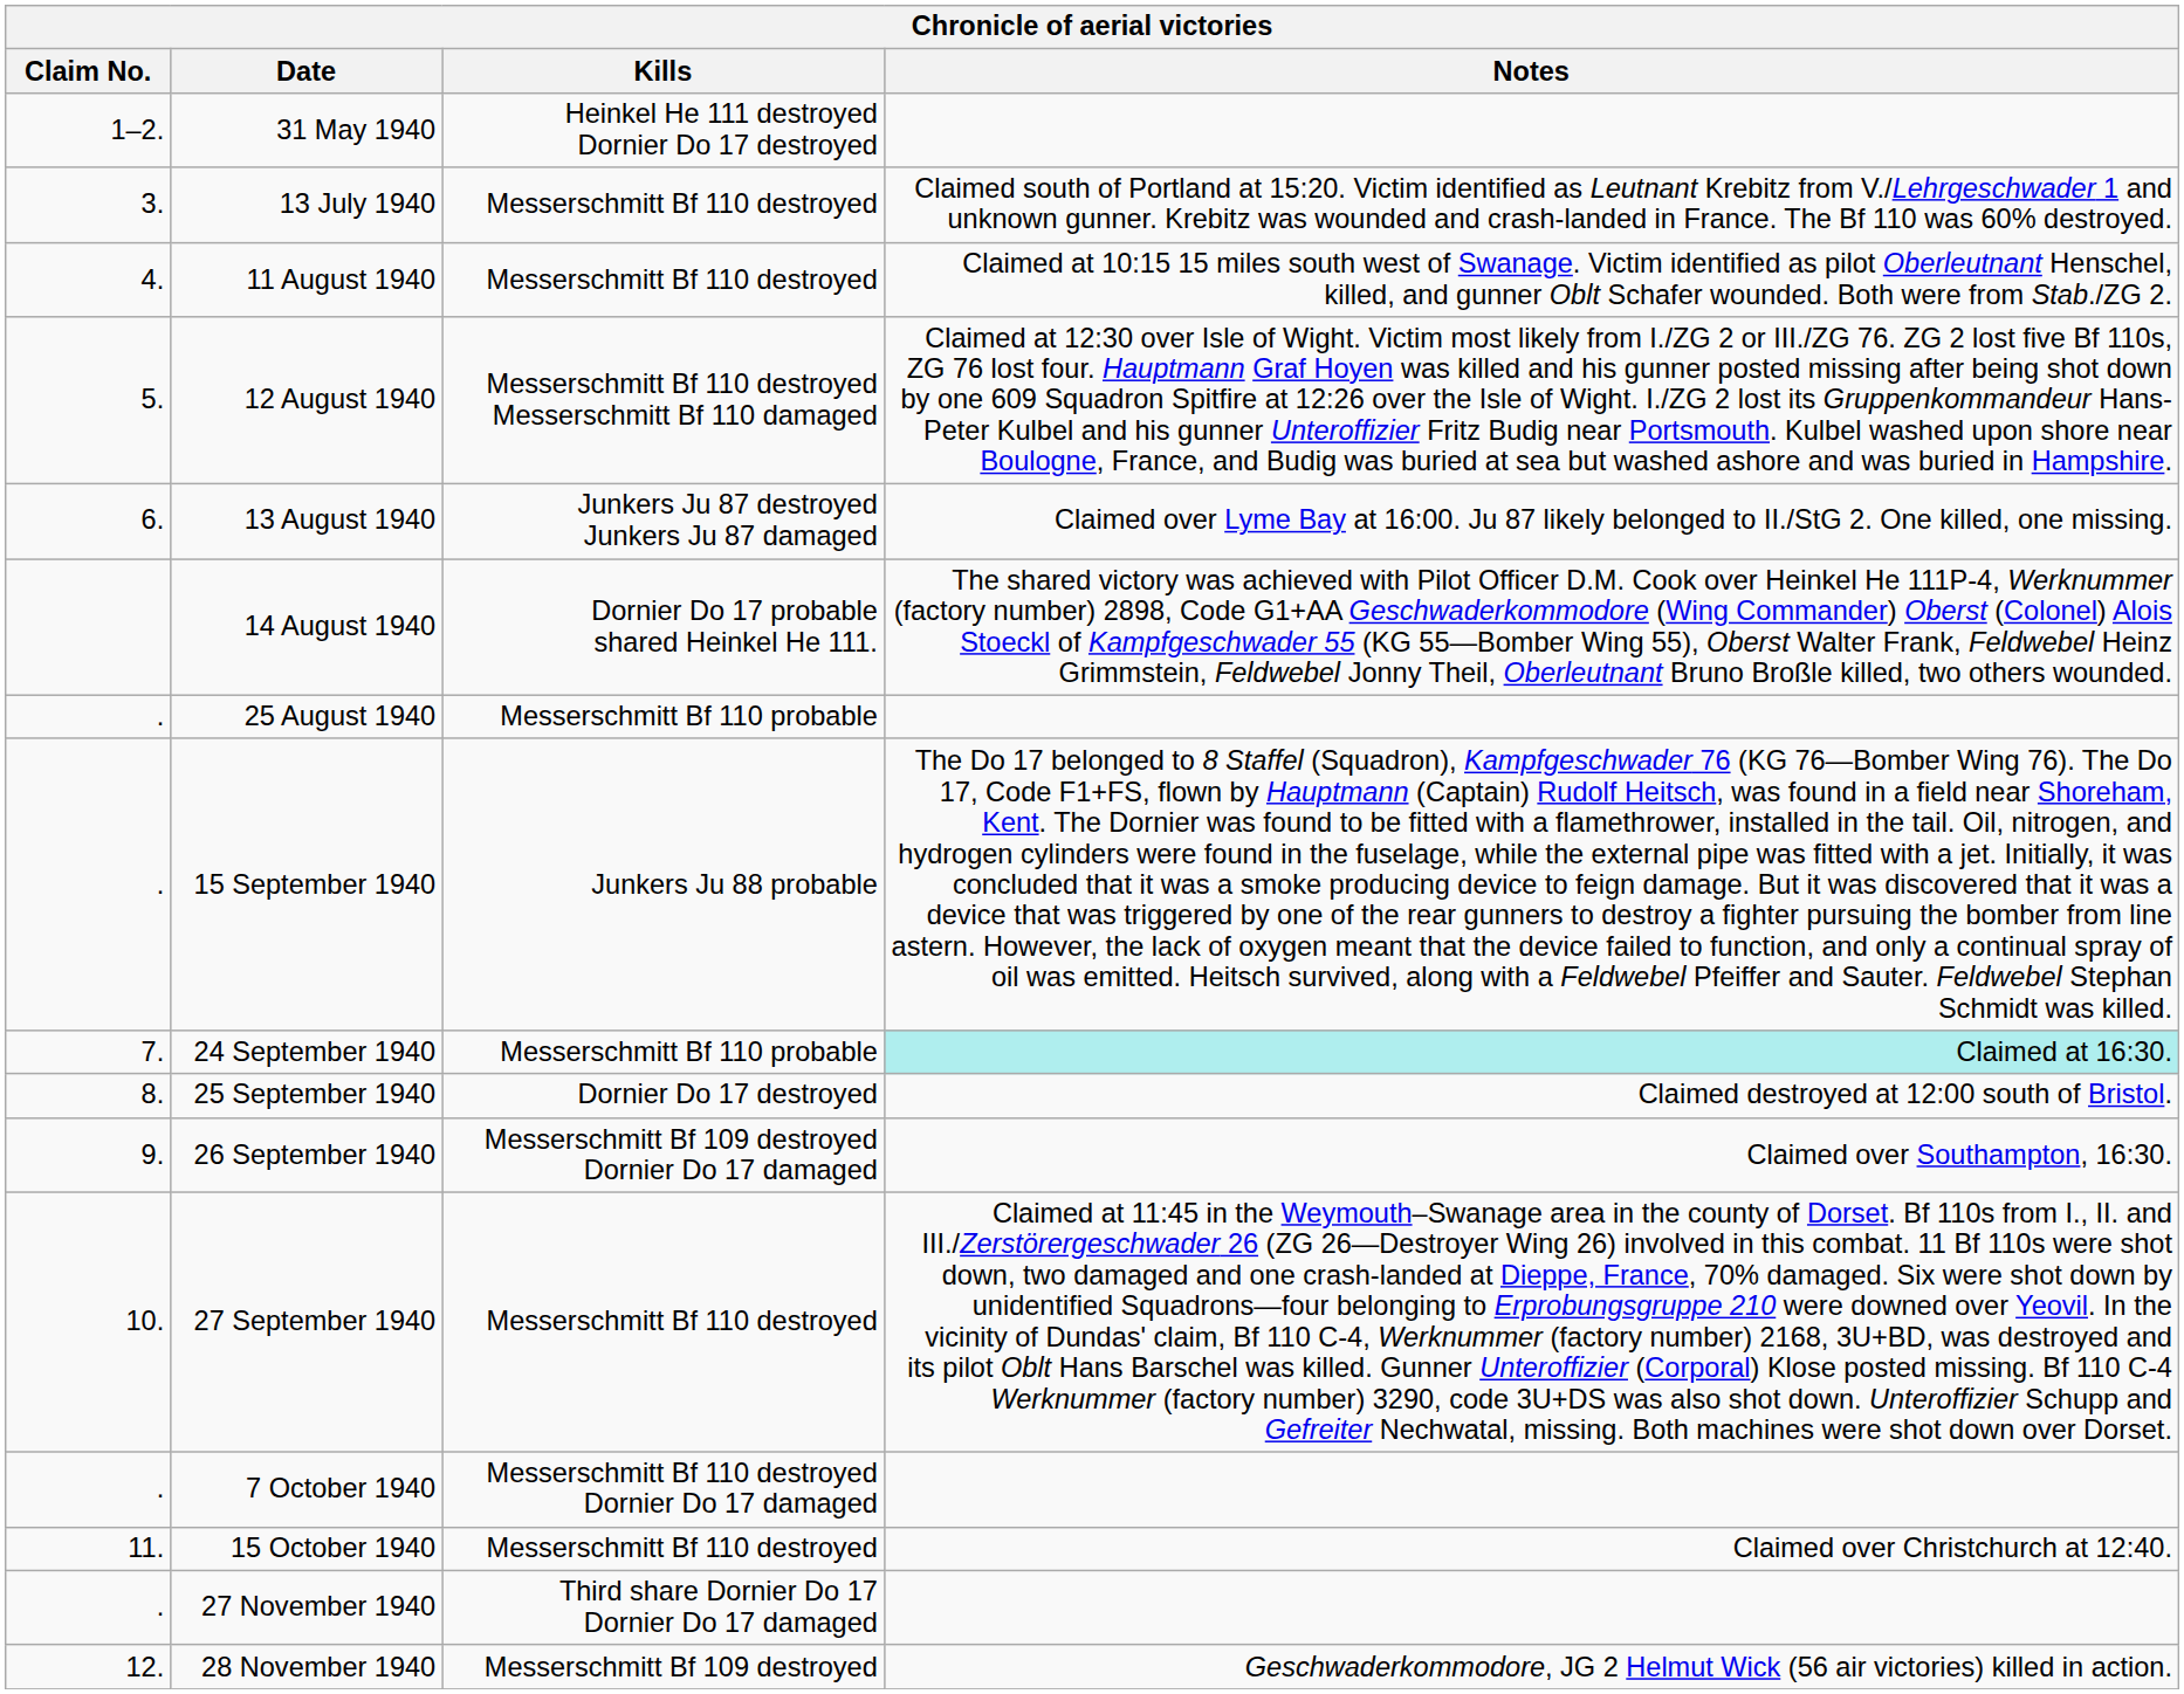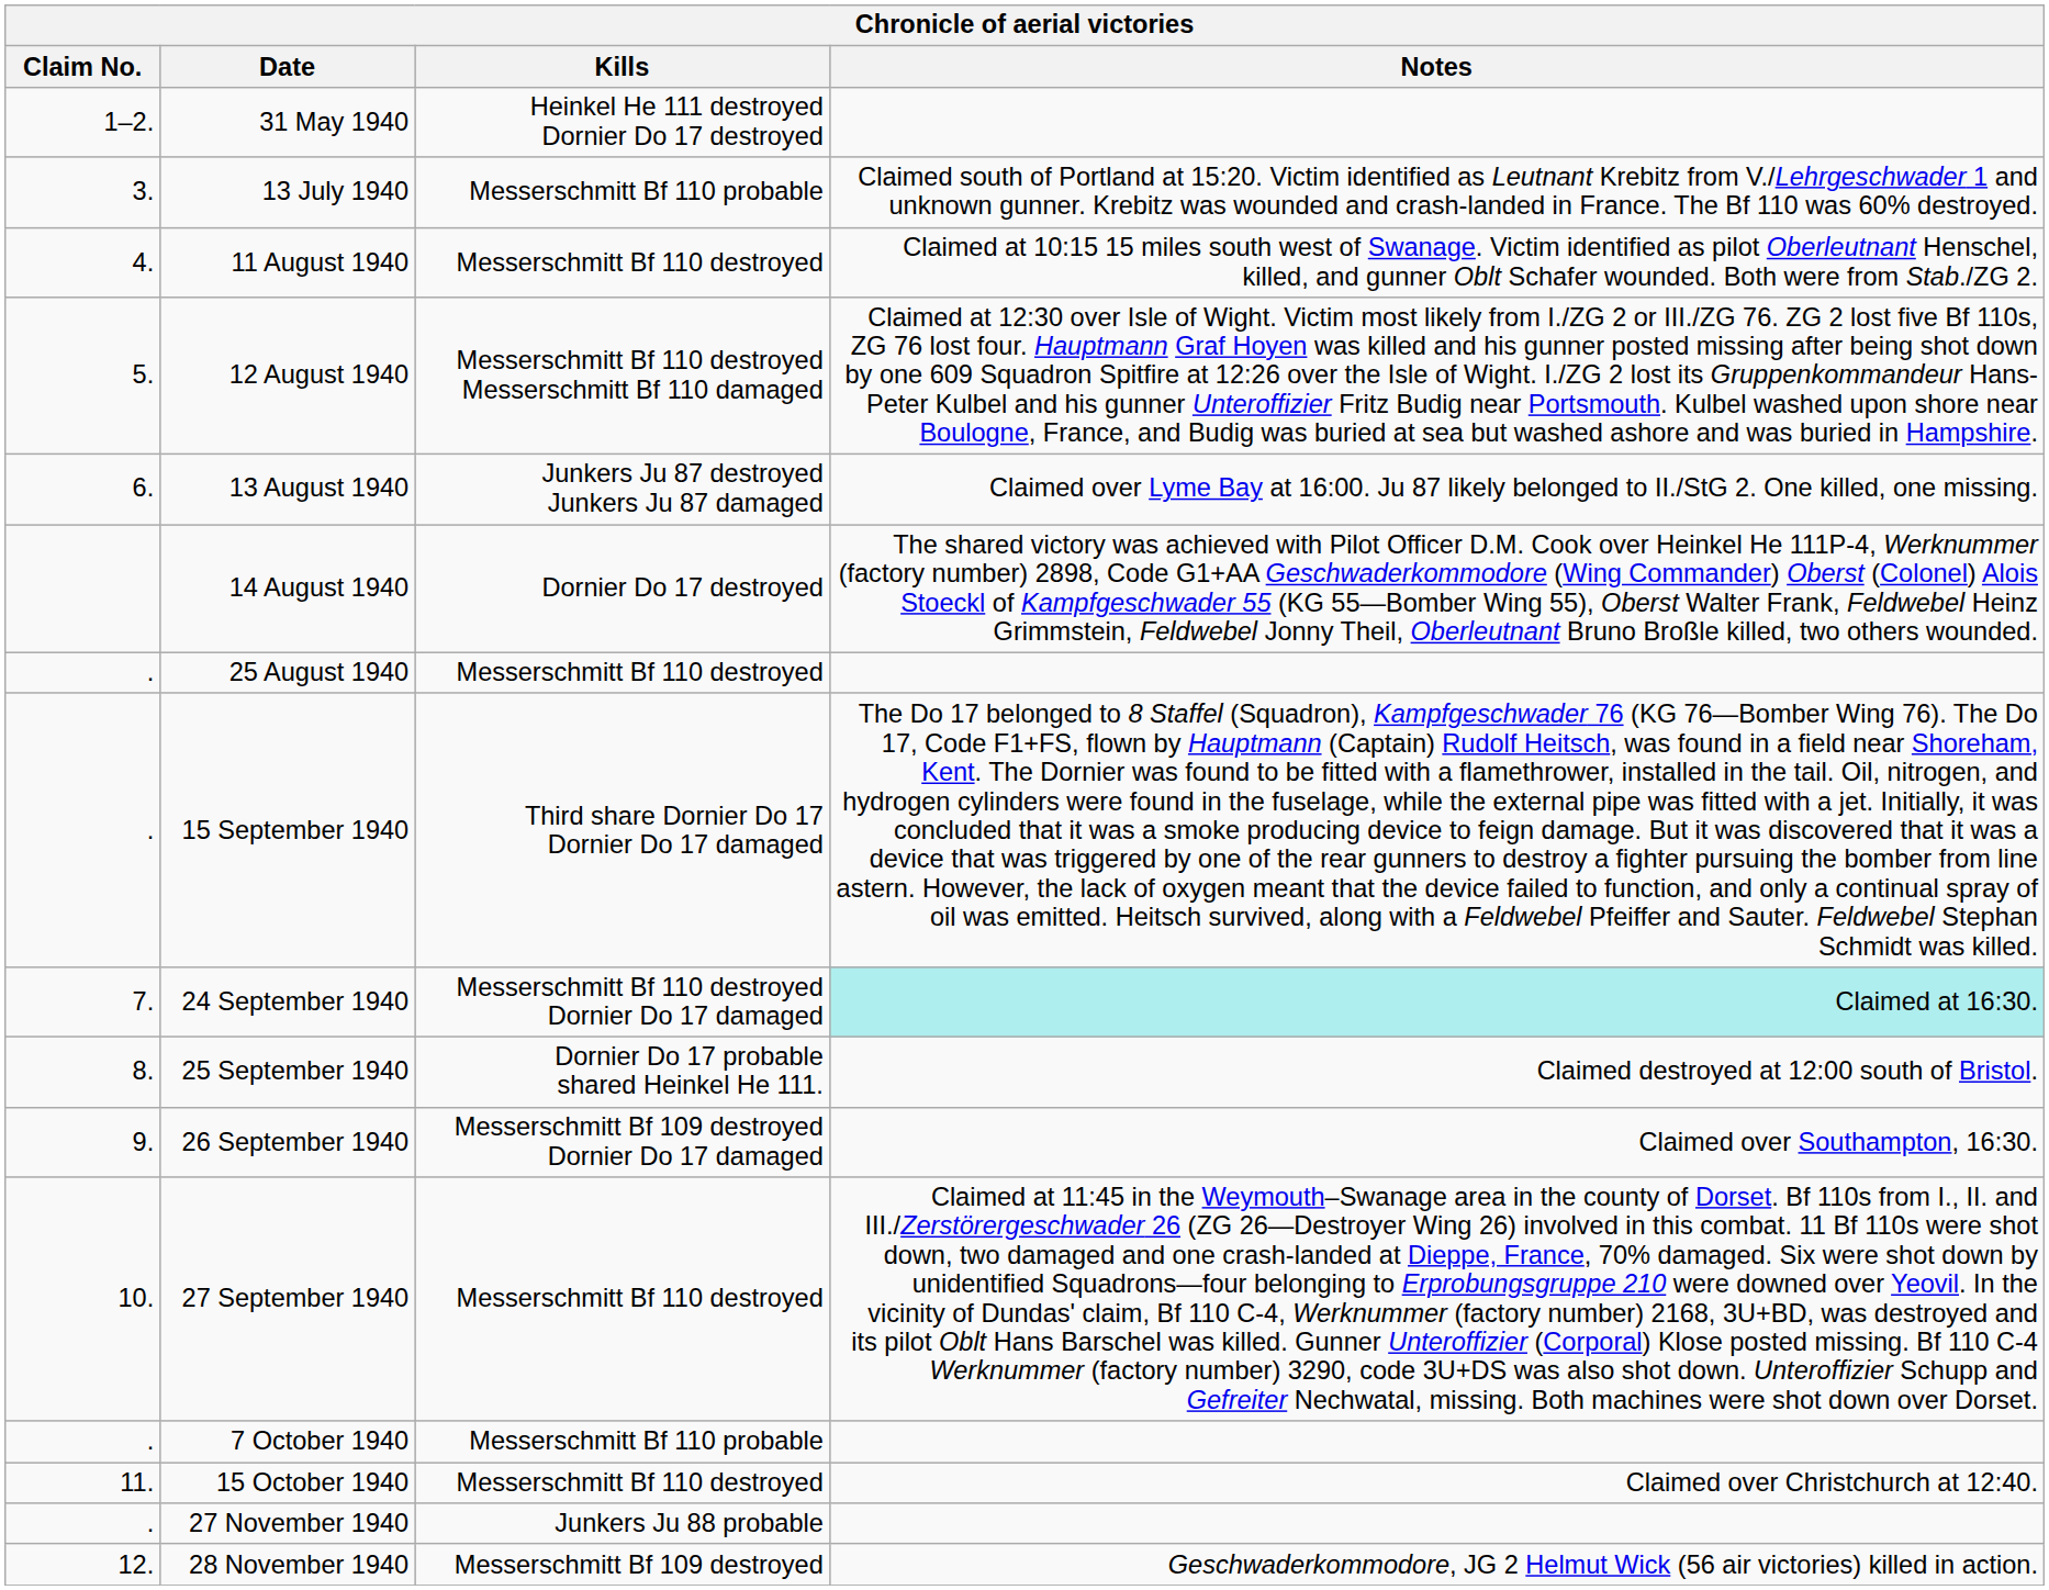13 July 1940 | Kills: Messerschmitt Bf 110 destroyed -> Messerschmitt Bf 110 probable
14 August 1940 | Kills: Dornier Do 17 probable shared Heinkel He 111. -> Dornier Do 17 destroyed
25 August 1940 | Kills: Messerschmitt Bf 110 probable -> Messerschmitt Bf 110 destroyed
15 September 1940 | Kills: Junkers Ju 88 probable -> Third share Dornier Do 17 Dornier Do 17 damaged
24 September 1940 | Kills: Messerschmitt Bf 110 probable -> Messerschmitt Bf 110 destroyed Dornier Do 17 damaged
25 September 1940 | Kills: Dornier Do 17 destroyed -> Dornier Do 17 probable shared Heinkel He 111.
7 October 1940 | Kills: Messerschmitt Bf 110 destroyed Dornier Do 17 damaged -> Messerschmitt Bf 110 probable
27 November 1940 | Kills: Third share Dornier Do 17 Dornier Do 17 damaged -> Junkers Ju 88 probable
